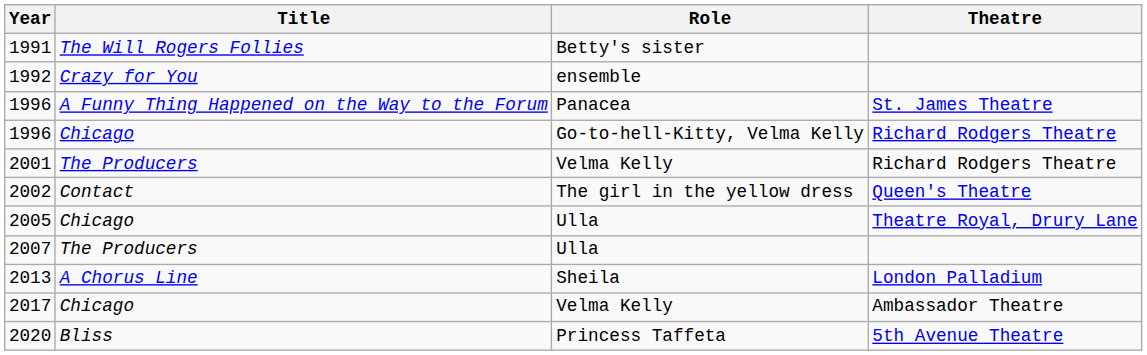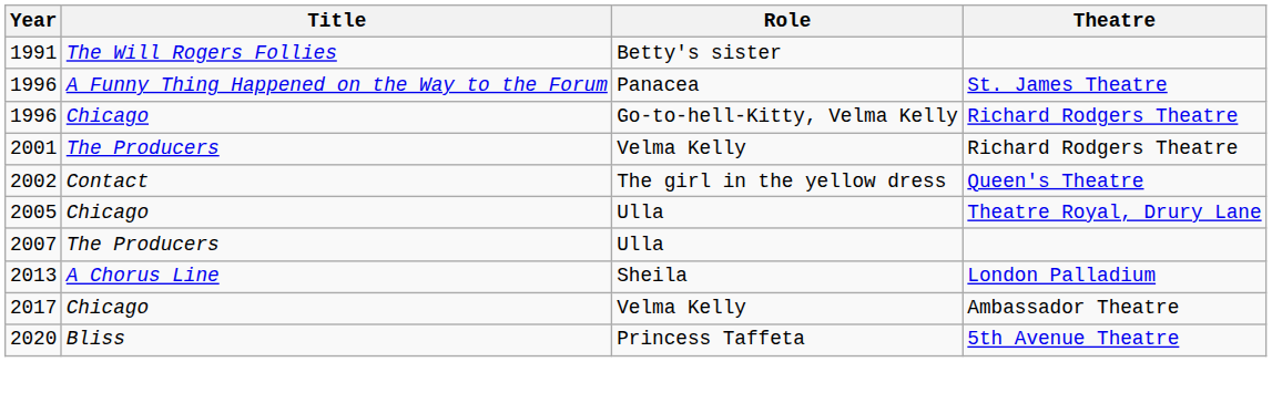- row: 1992 | Crazy for You | ensemble
